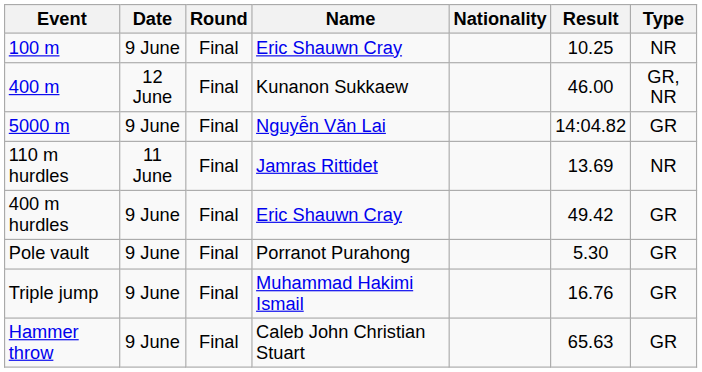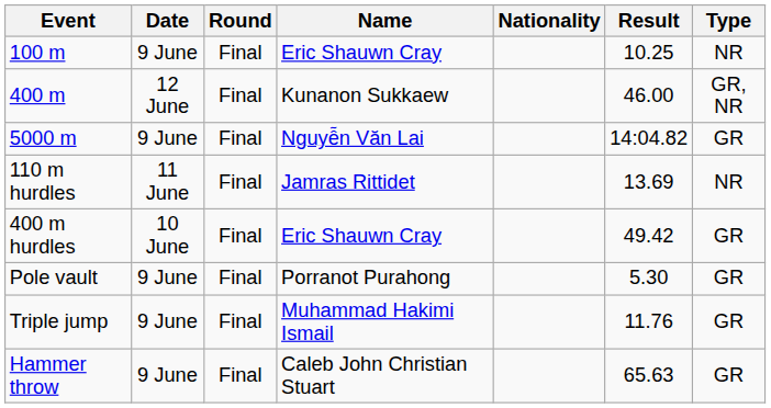400 m hurdles | Date: 9 June -> 10 June
Triple jump | Result: 16.76 -> 11.76
